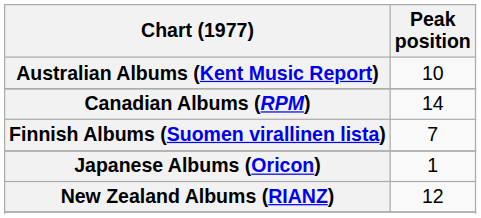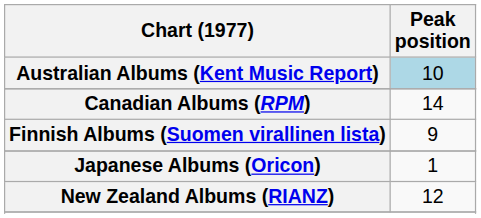Australian Albums (Kent Music Report) | Peak position: no background -> lightblue background
Finnish Albums (Suomen virallinen lista) | Peak position: 7 -> 9
